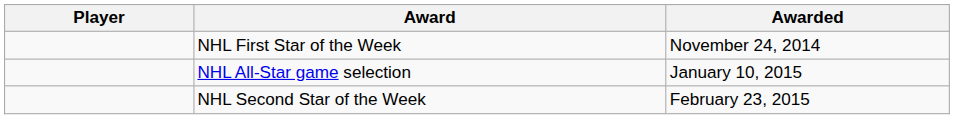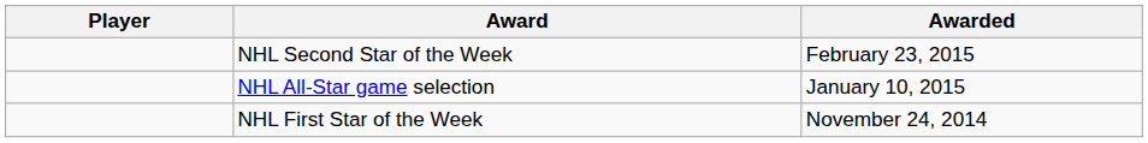rows swapped: NHL First Star of the Week <-> NHL Second Star of the Week
